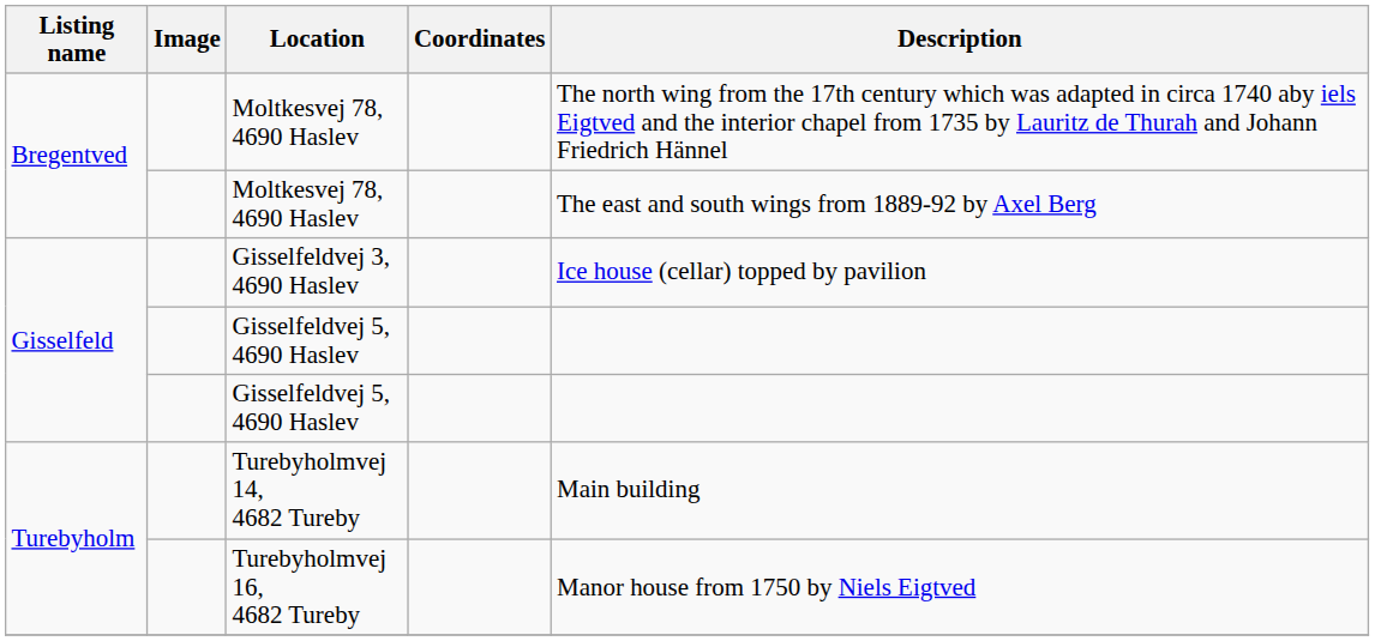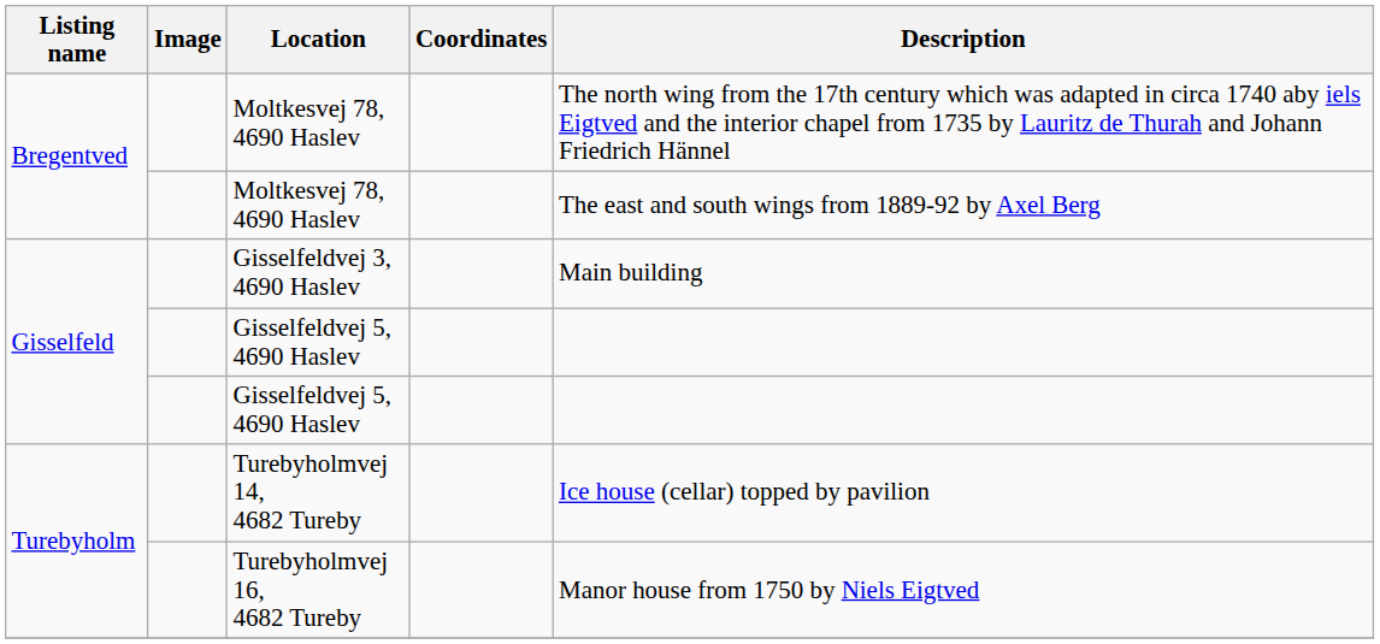Gisselfeldvej 3, 4690 Haslev | Description: Ice house (cellar) topped by pavilion -> Main building
Turebyholmvej 14, 4682 Tureby | Description: Main building -> Ice house (cellar) topped by pavilion
